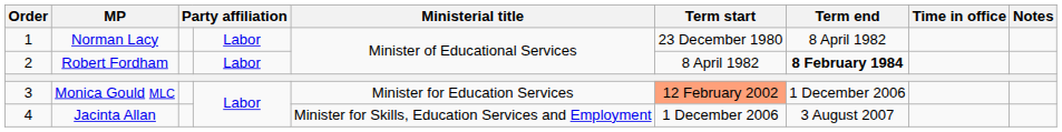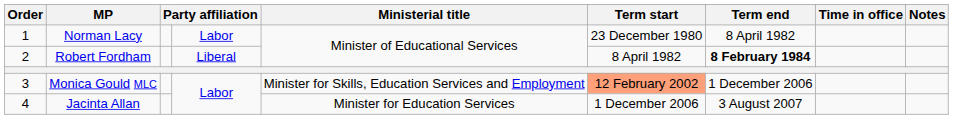Robert Fordham | column 4: Labor -> Liberal
Monica Gould MLC | Ministerial title: Minister for Education Services -> Minister for Skills, Education Services and Employment
Jacinta Allan | Ministerial title: Minister for Skills, Education Services and Employment -> Minister for Education Services
